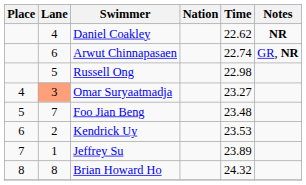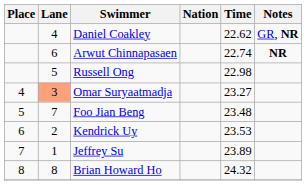Daniel Coakley | Notes: NR -> GR, NR
Arwut Chinnapasaen | Notes: GR, NR -> NR
